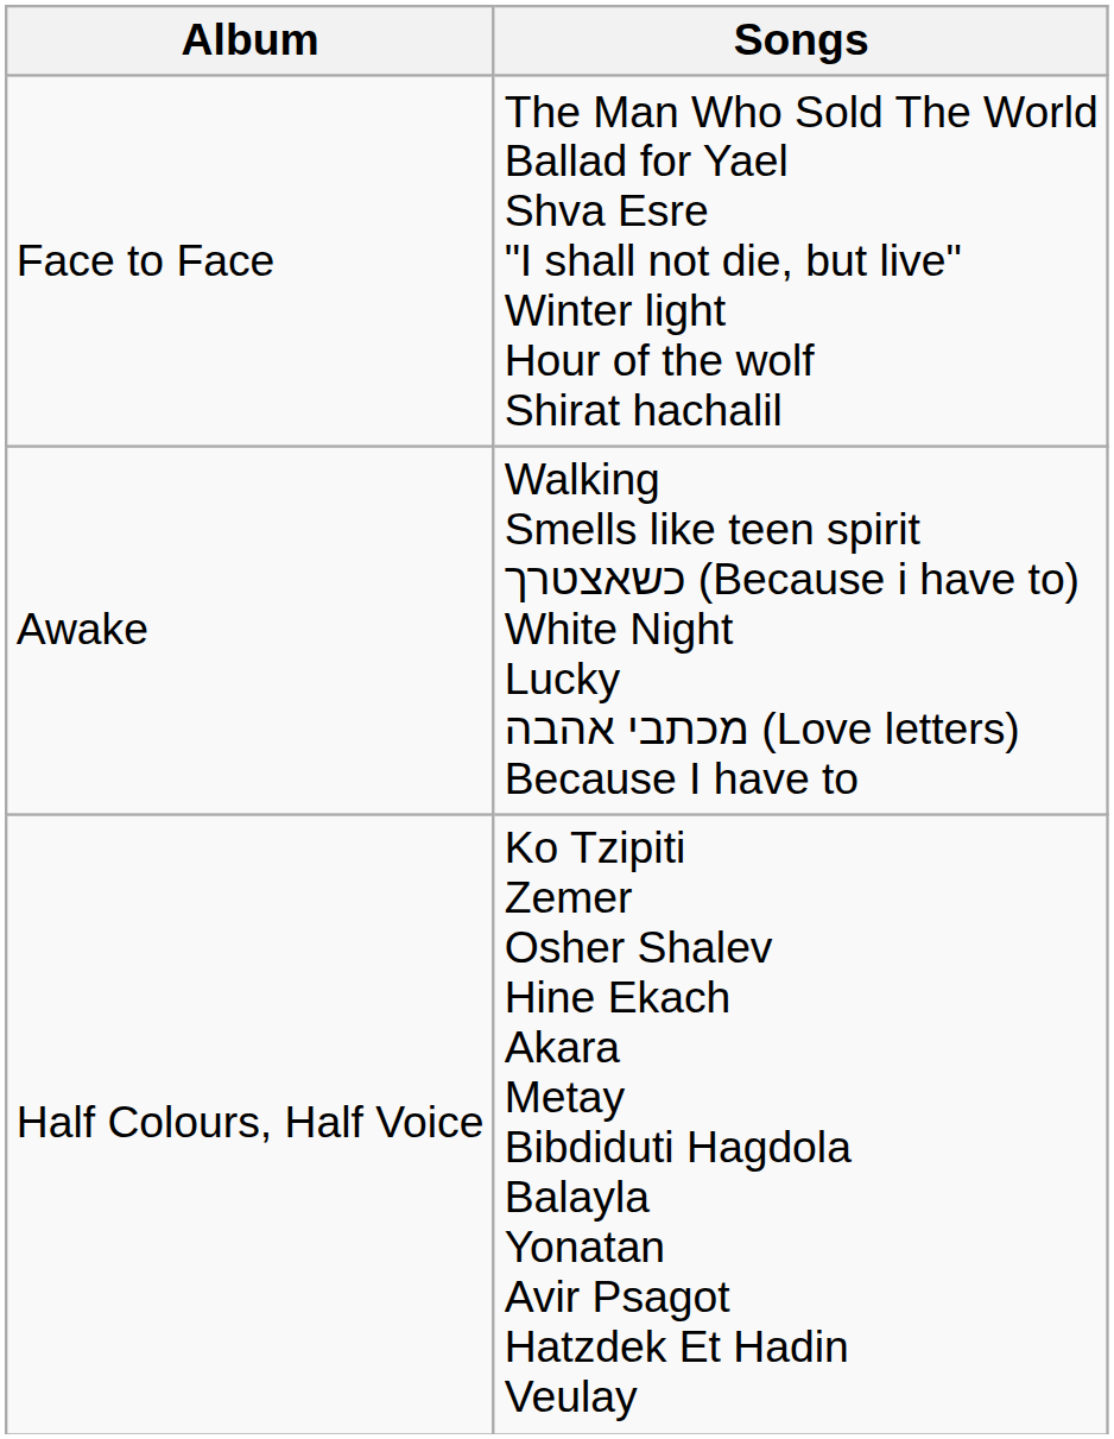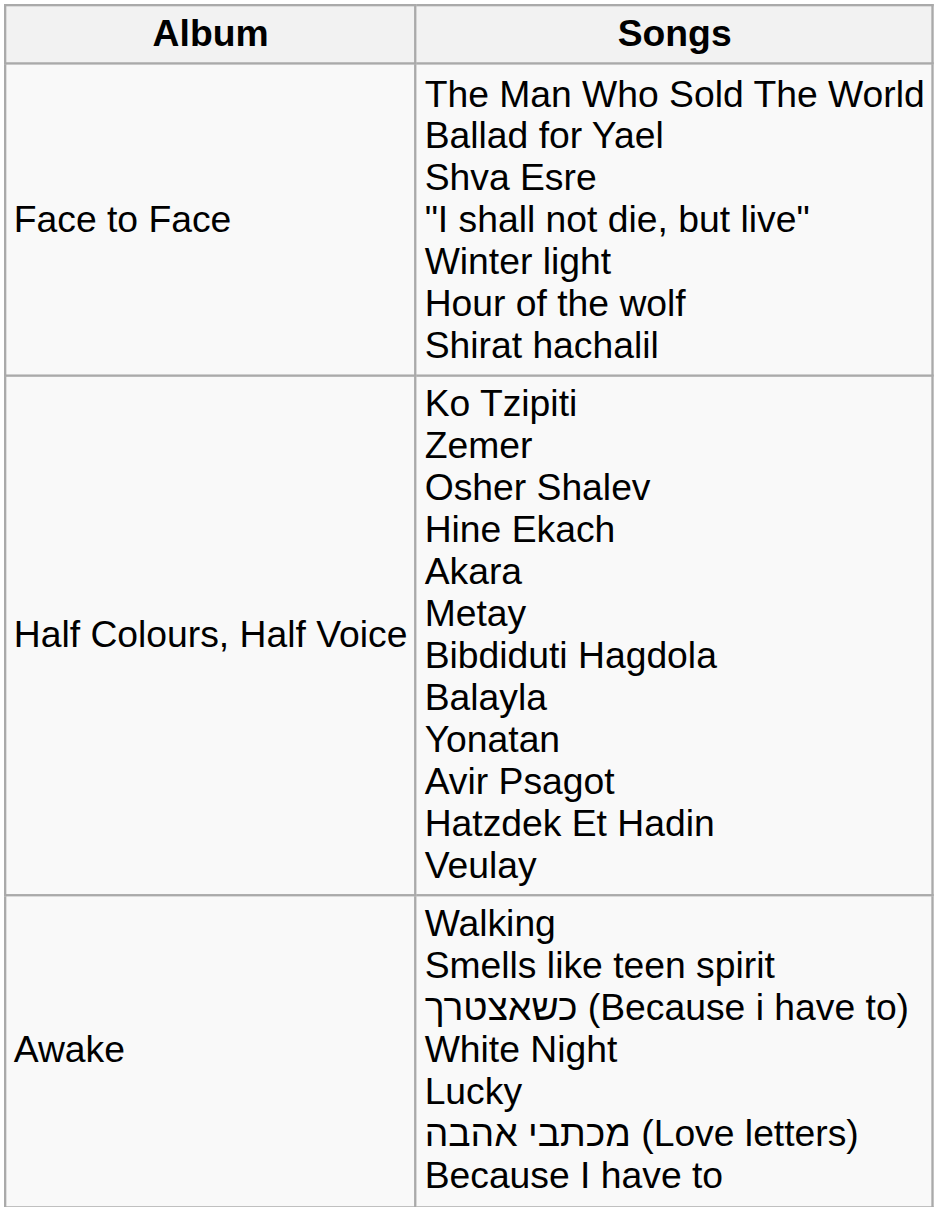rows swapped: Awake <-> Half Colours, Half Voice
